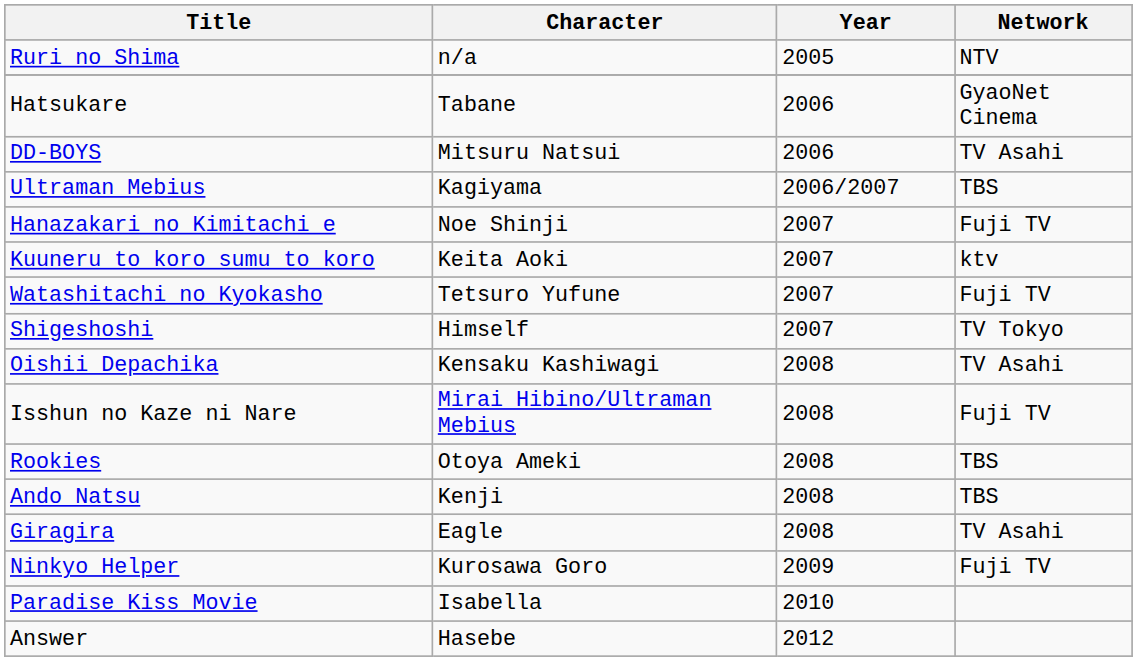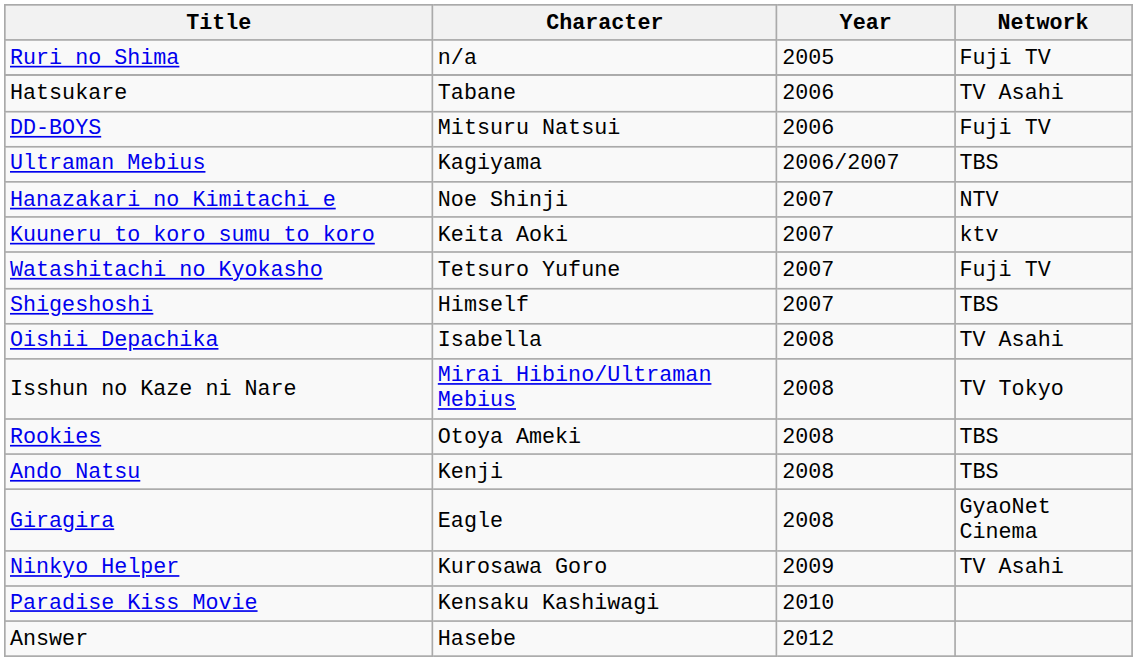Ruri no Shima | Network: NTV -> Fuji TV
Hatsukare | Network: GyaoNet Cinema -> TV Asahi
DD-BOYS | Network: TV Asahi -> Fuji TV
Hanazakari no Kimitachi e | Network: Fuji TV -> NTV
Shigeshoshi | Network: TV Tokyo -> TBS
Oishii Depachika | Character: Kensaku Kashiwagi -> Isabella
Isshun no Kaze ni Nare | Network: Fuji TV -> TV Tokyo
Giragira | Network: TV Asahi -> GyaoNet Cinema
Ninkyo Helper | Network: Fuji TV -> TV Asahi
Paradise Kiss Movie | Character: Isabella -> Kensaku Kashiwagi
